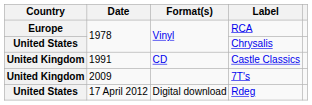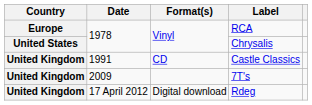Rdeg | Country: United States -> United Kingdom
